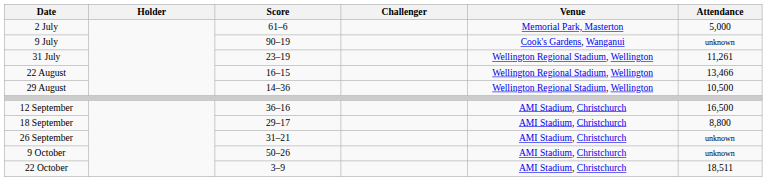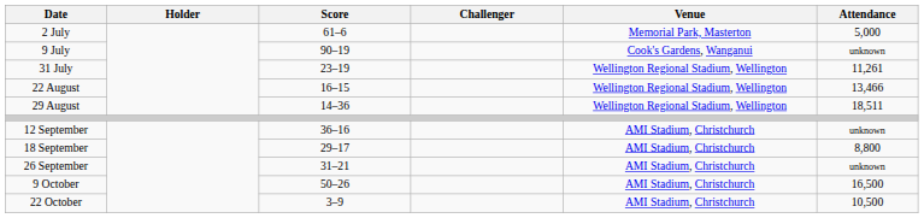29 August | Attendance: 10,500 -> 18,511
12 September | Attendance: 16,500 -> unknown
9 October | Attendance: unknown -> 16,500
22 October | Attendance: 18,511 -> 10,500
